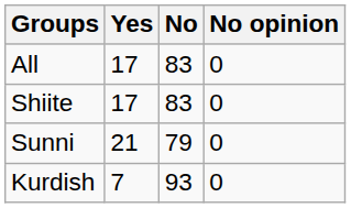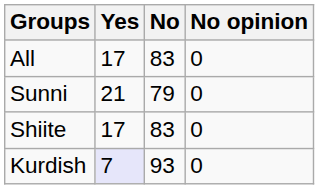rows swapped: Sunni <-> Shiite
Kurdish | Yes: no background -> lavender background
